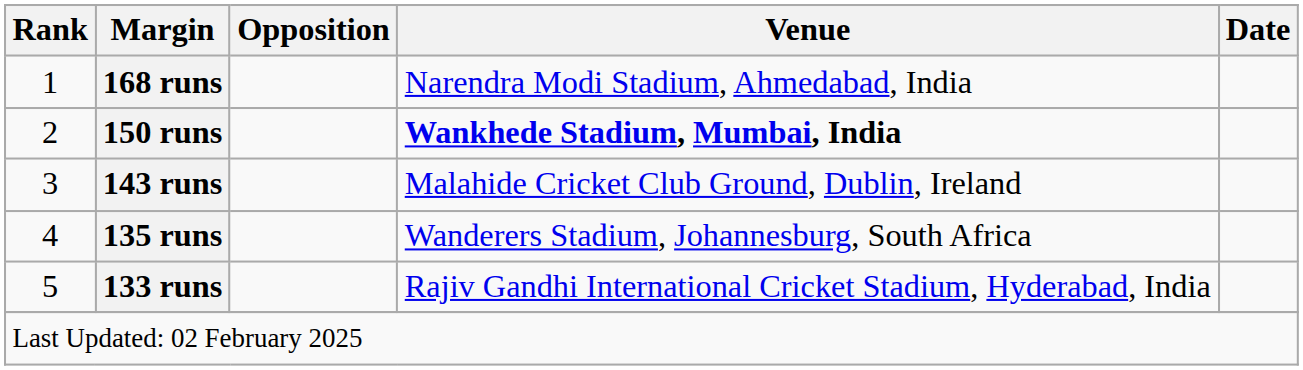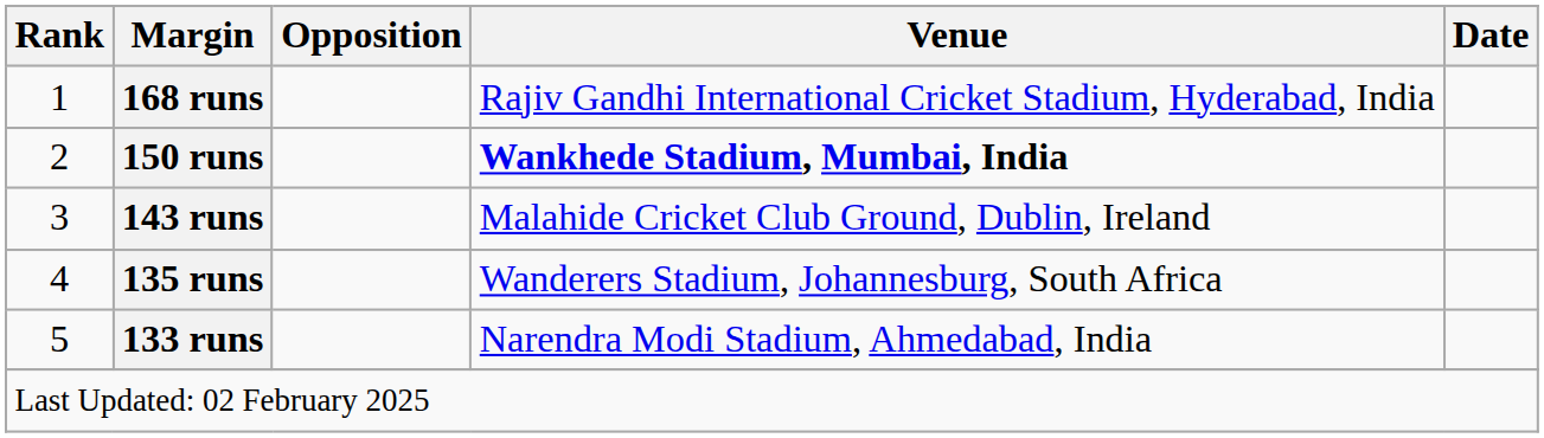168 runs | Venue: Narendra Modi Stadium, Ahmedabad, India -> Rajiv Gandhi International Cricket Stadium, Hyderabad, India
133 runs | Venue: Rajiv Gandhi International Cricket Stadium, Hyderabad, India -> Narendra Modi Stadium, Ahmedabad, India
